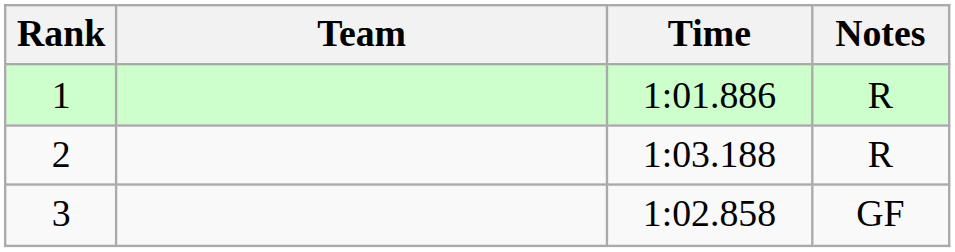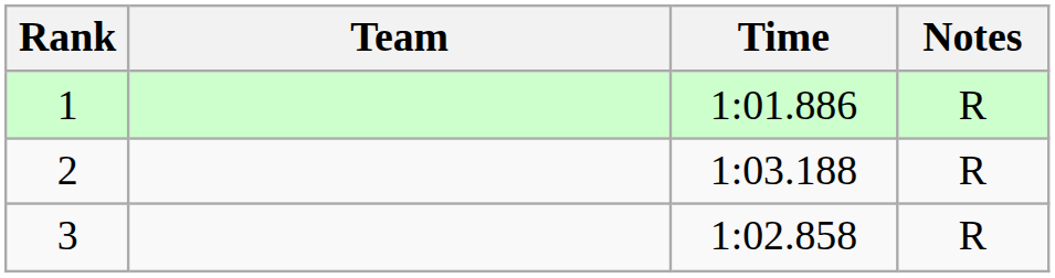3 | Notes: GF -> R
